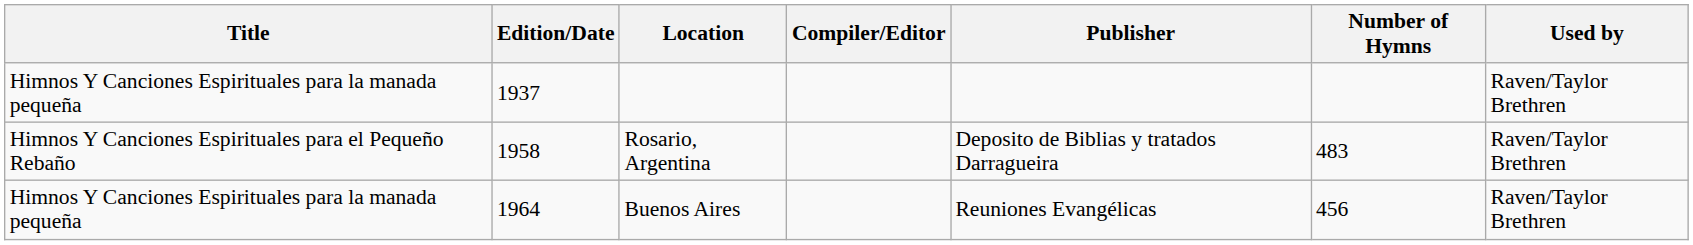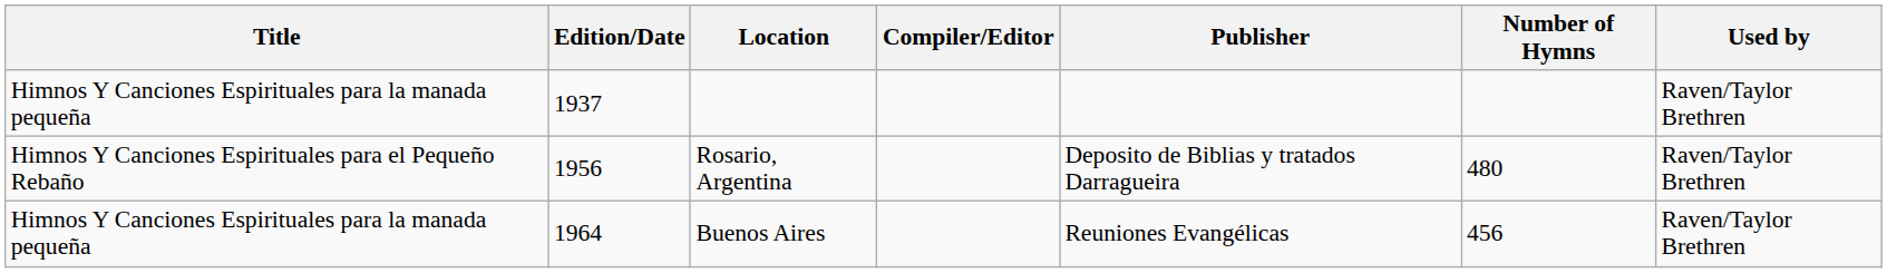Rosario, Argentina | Edition/Date: 1958 -> 1956
Rosario, Argentina | Number of Hymns: 483 -> 480
